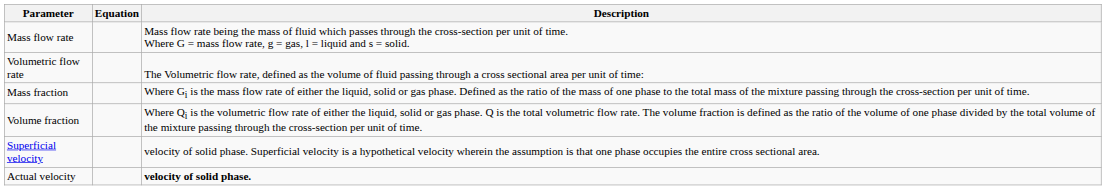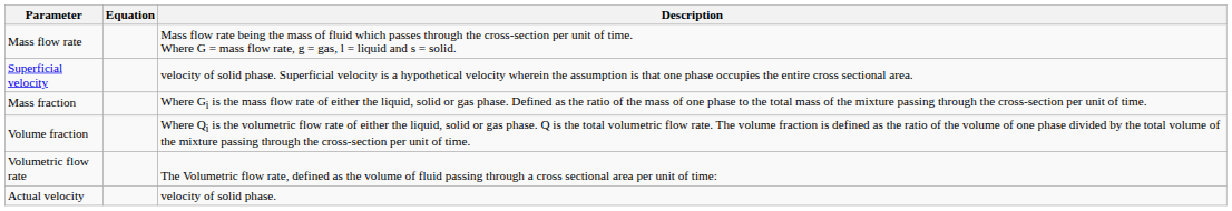rows swapped: Volumetric flow rate <-> Superficial velocity
Actual velocity | Description: bold -> normal
